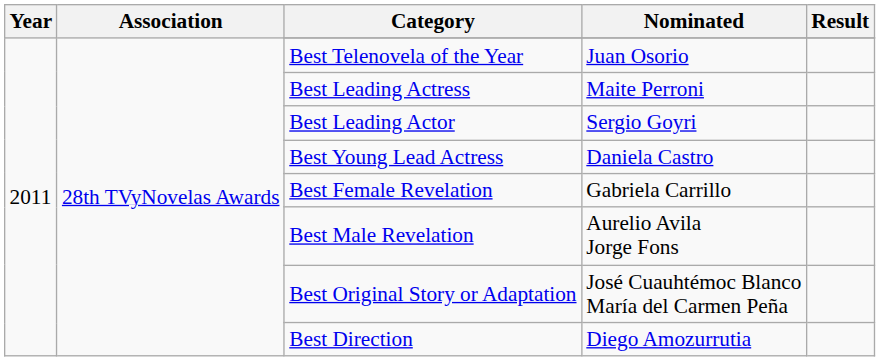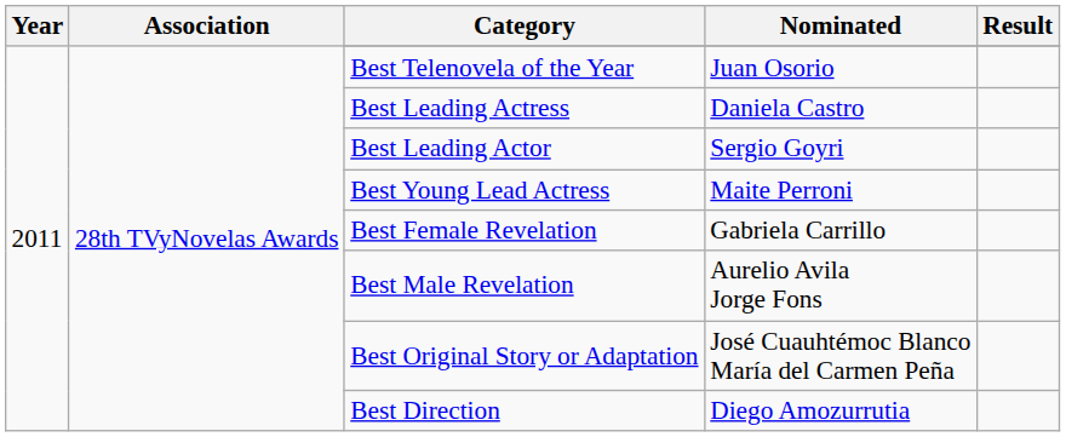Best Leading Actress | Nominated: Maite Perroni -> Daniela Castro
Best Young Lead Actress | Nominated: Daniela Castro -> Maite Perroni
